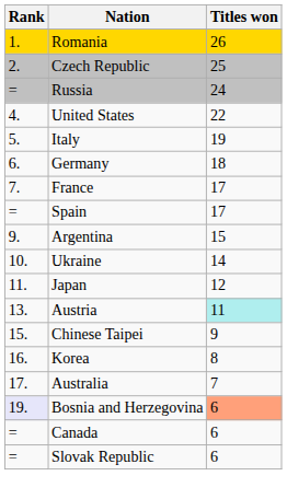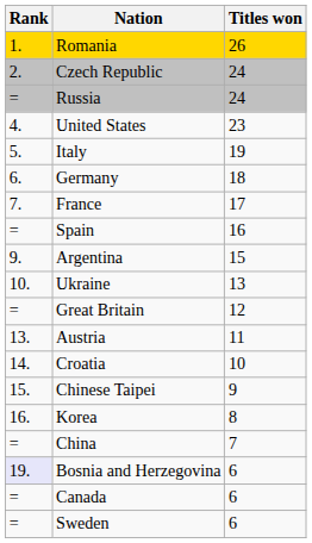Czech Republic | Titles won: 25 -> 24
United States | Titles won: 22 -> 23
Spain | Titles won: 17 -> 16
Ukraine | Titles won: 14 -> 13
- row: 11. | Japan | 12
+ row: = | Great Britain | 12
Austria | Titles won: paleturquoise background -> no background
+ row: 14. | Croatia | 10
- row: 17. | Australia | 7
+ row: = | China | 7
Bosnia and Herzegovina | Titles won: lightsalmon background -> no background
- row: = | Slovak Republic | 6
+ row: = | Sweden | 6
